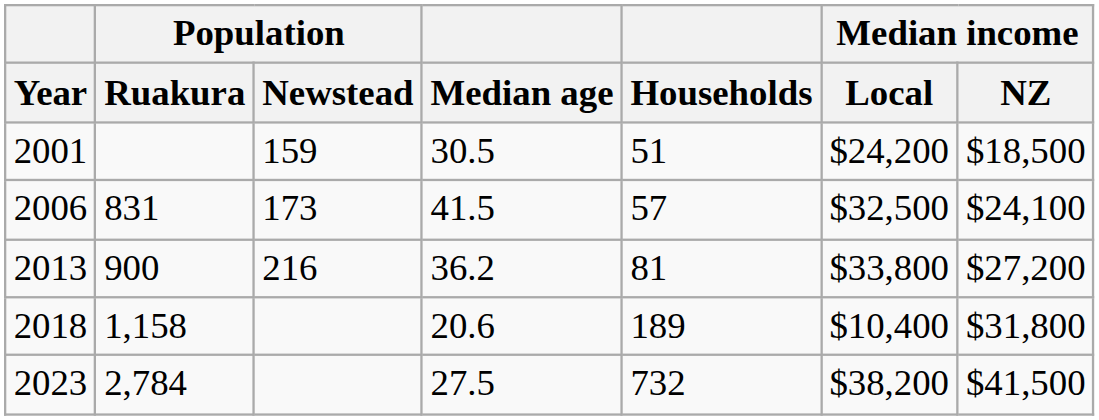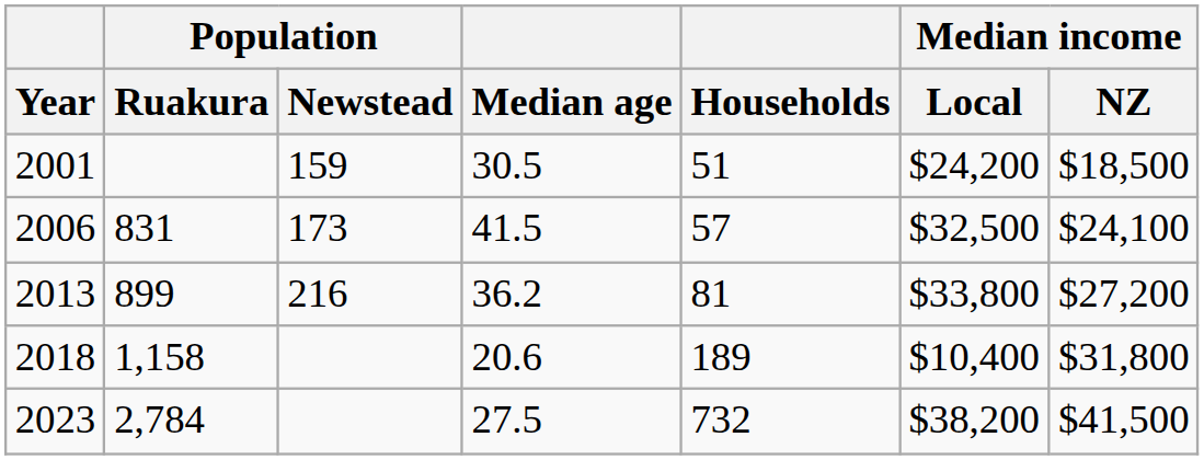2013 | Population / Ruakura: 900 -> 899
